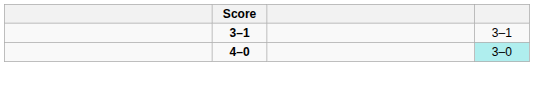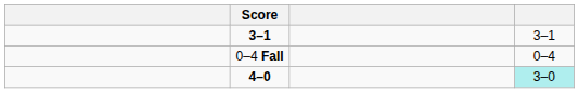+ row: 0–4 Fall | 0–4
